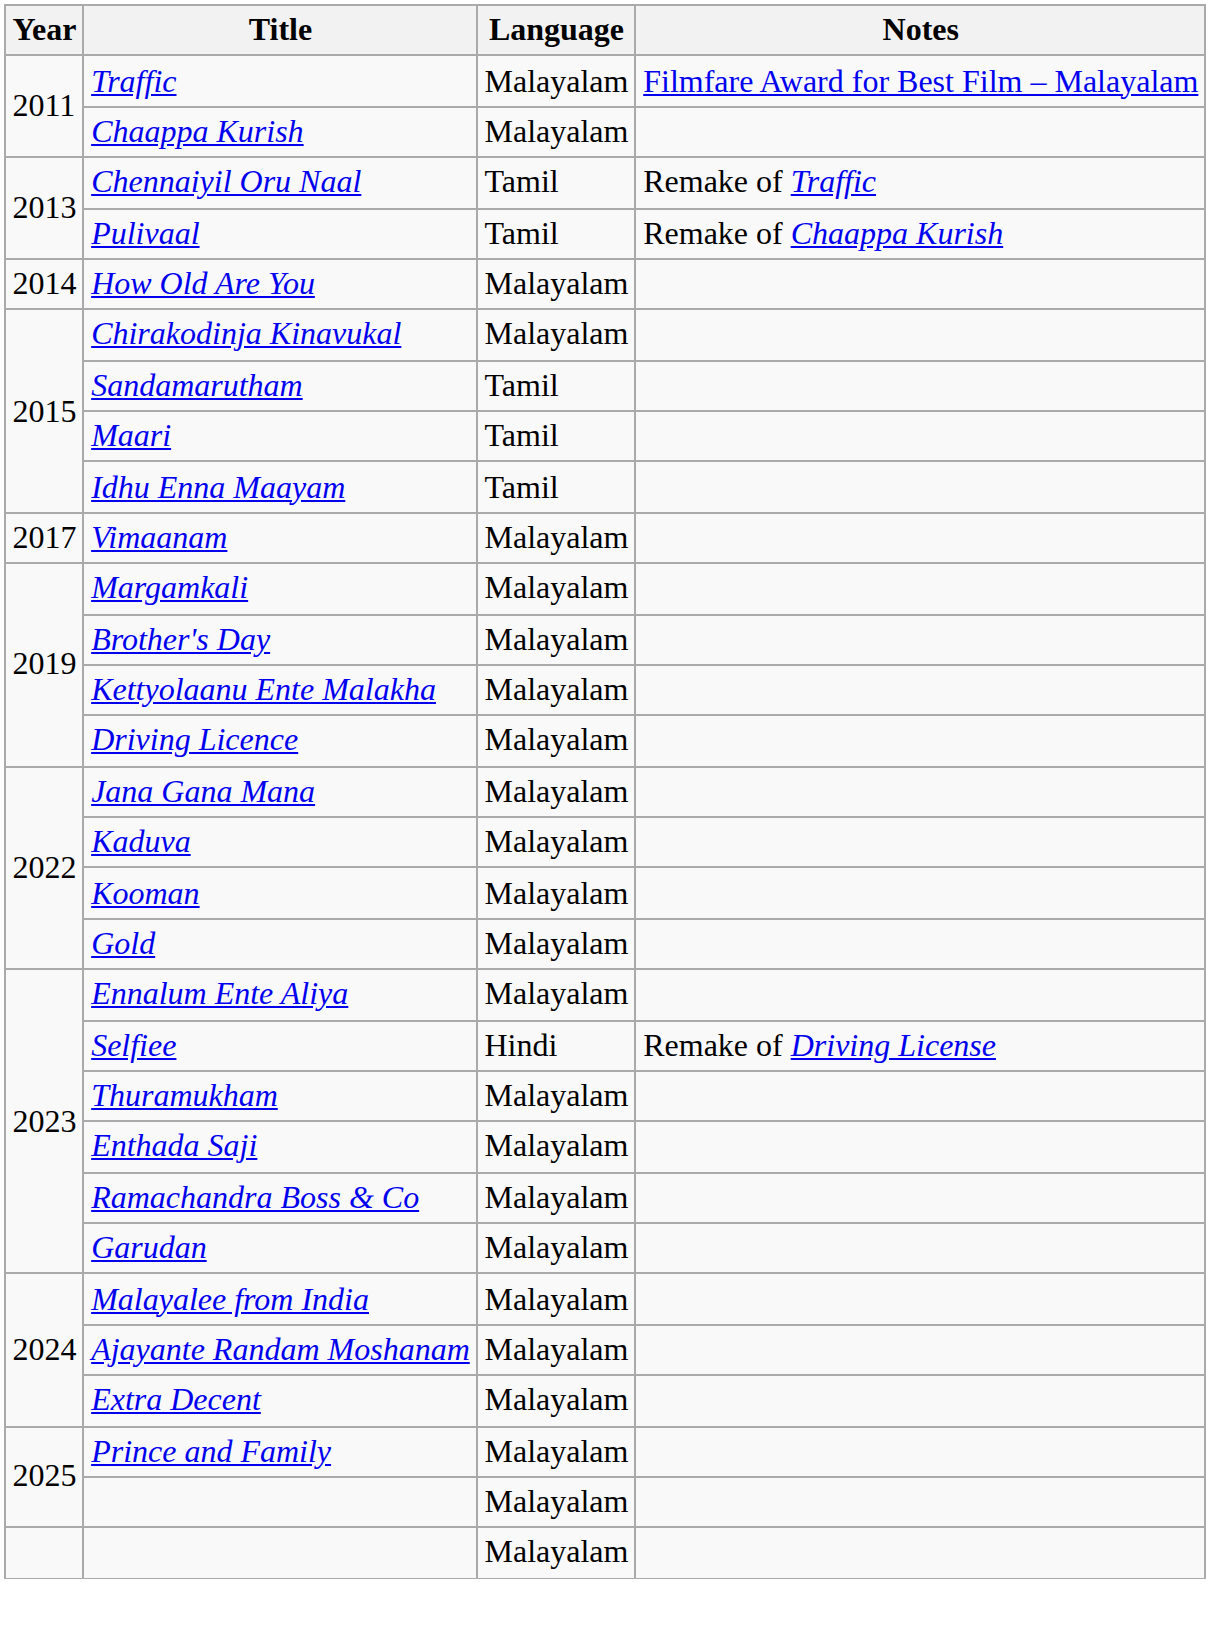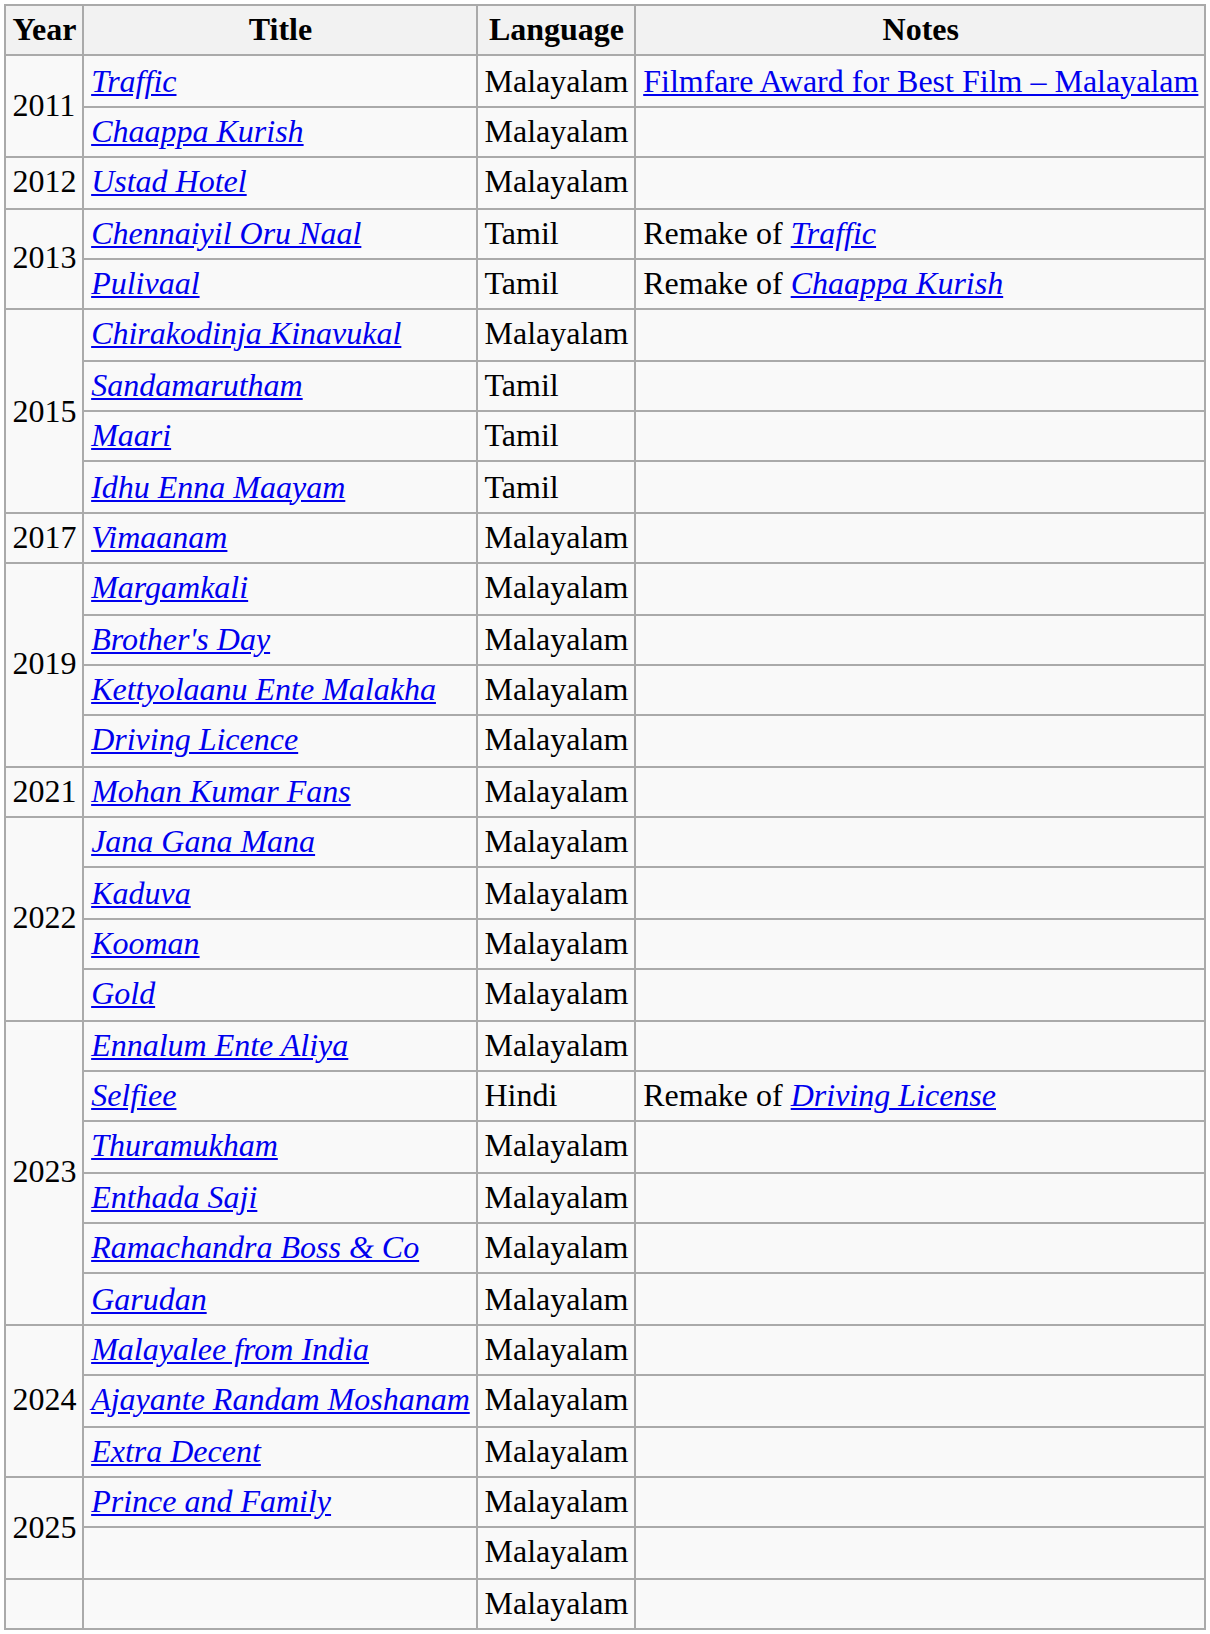+ row: 2012 | Ustad Hotel | Malayalam
- row: 2014 | How Old Are You | Malayalam
+ row: 2021 | Mohan Kumar Fans | Malayalam
